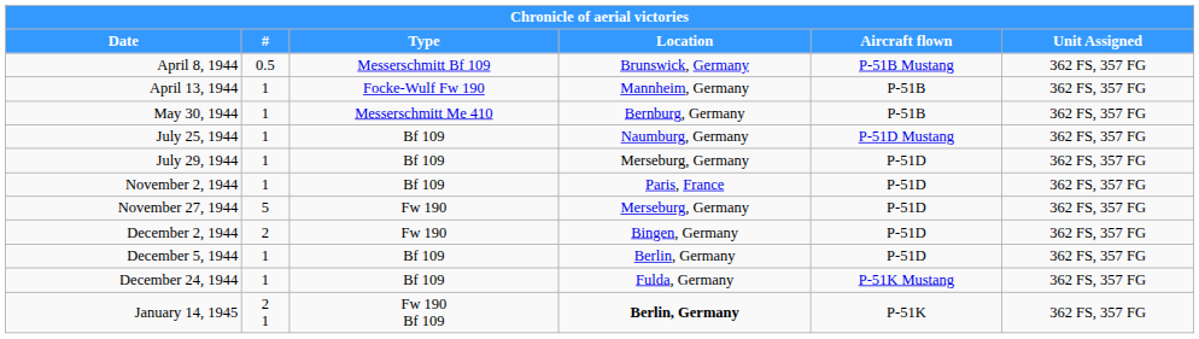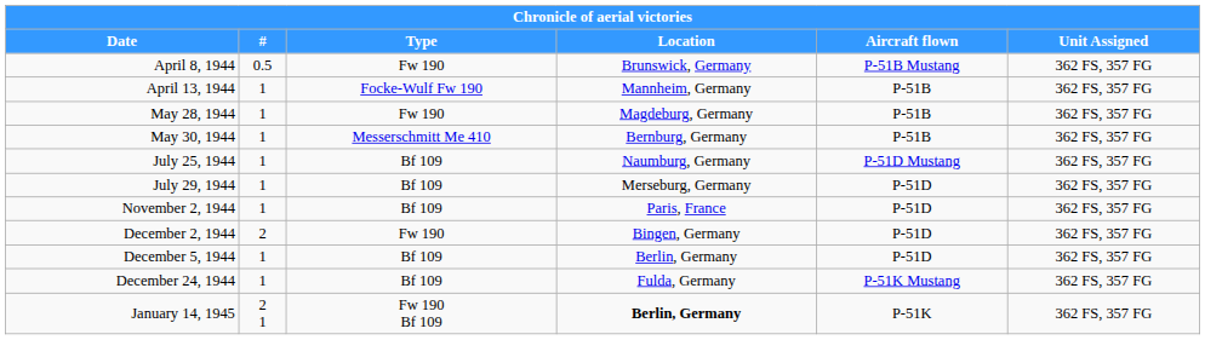April 8, 1944 | Type: Messerschmitt Bf 109 -> Fw 190
+ row: May 28, 1944 | 1 | Fw 190 | Magdeburg, Germany | P-51B | 362 FS, 357 FG
- row: November 27, 1944 | 5 | Fw 190 | Merseburg, Germany | P-51D | 362 FS, 357 FG
